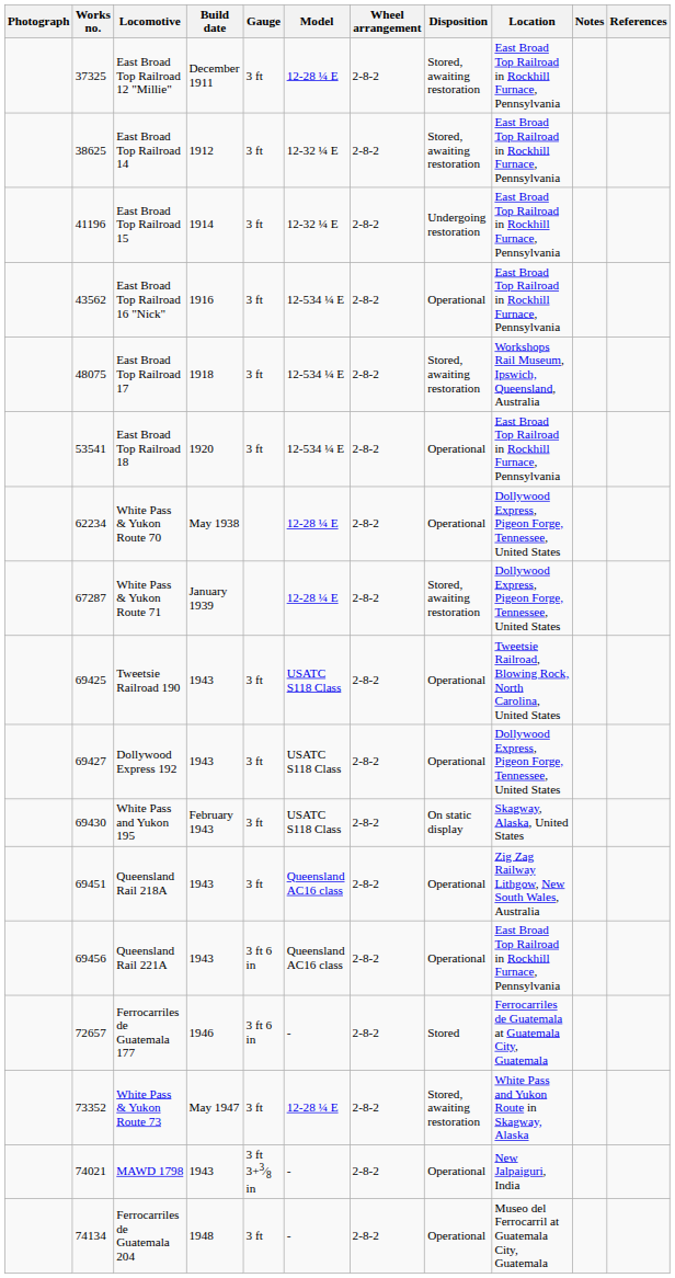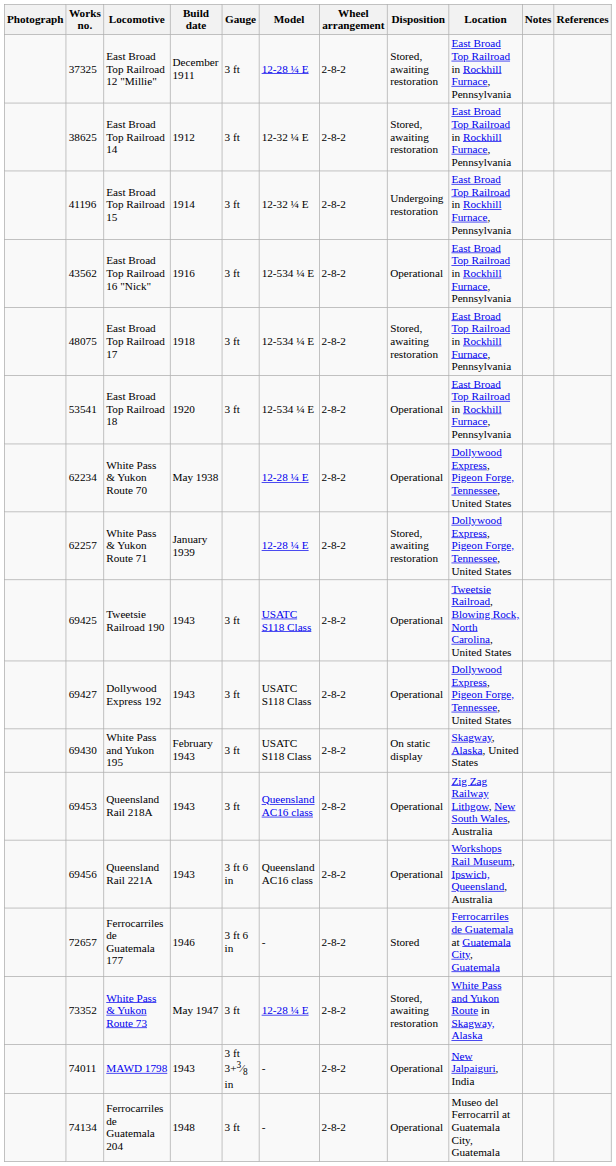East Broad Top Railroad 17 | Location: Workshops Rail Museum, Ipswich, Queensland, Australia -> East Broad Top Railroad in Rockhill Furnace, Pennsylvania
White Pass & Yukon Route 71 | Works no.: 67287 -> 62257
Queensland Rail 218A | Works no.: 69451 -> 69453
Queensland Rail 221A | Location: East Broad Top Railroad in Rockhill Furnace, Pennsylvania -> Workshops Rail Museum, Ipswich, Queensland, Australia
MAWD 1798 | Works no.: 74021 -> 74011
